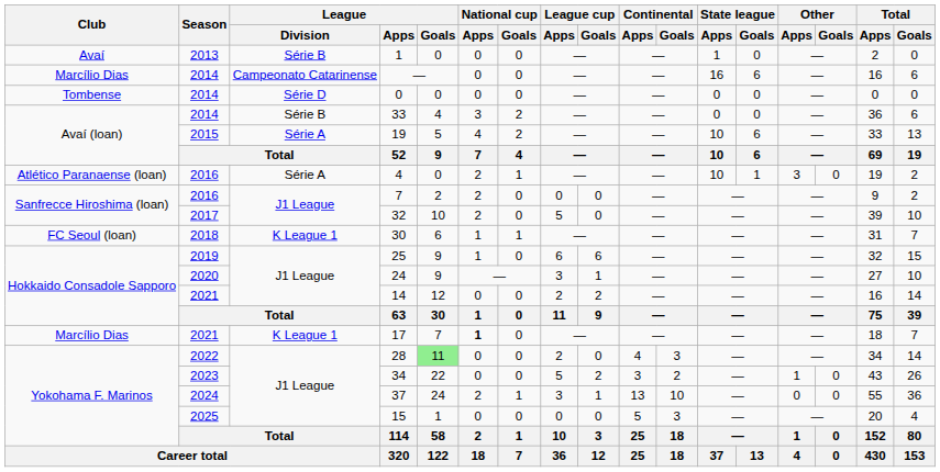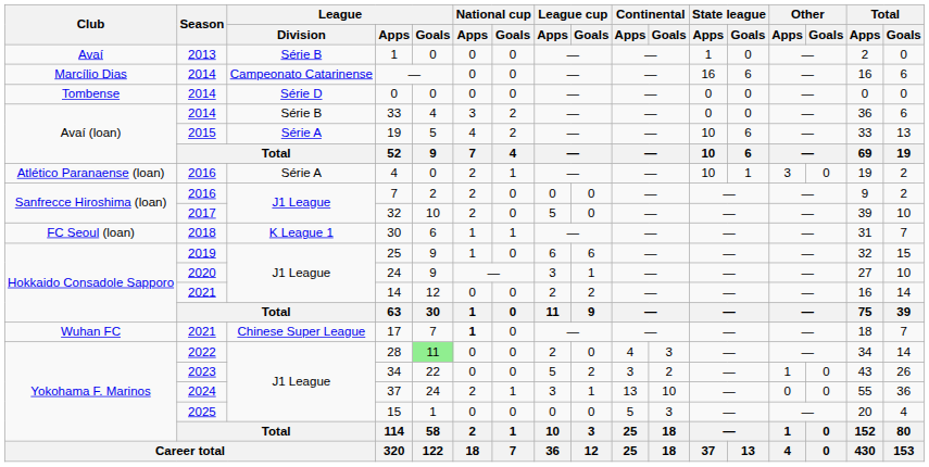17 | Club: Marcílio Dias -> Wuhan FC
17 | League / Division: K League 1 -> Chinese Super League
